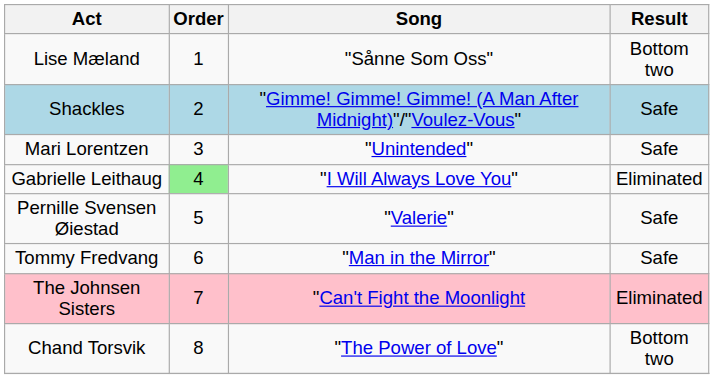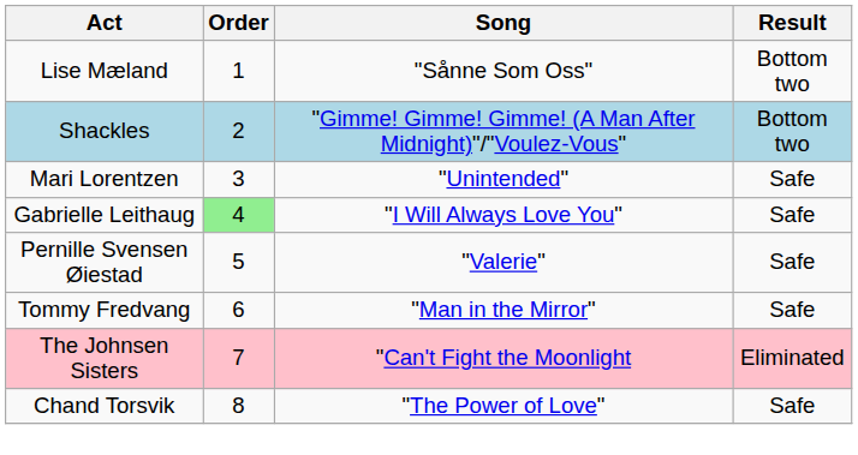Shackles | Result: Safe -> Bottom two
Gabrielle Leithaug | Result: Eliminated -> Safe
Chand Torsvik | Result: Bottom two -> Safe
